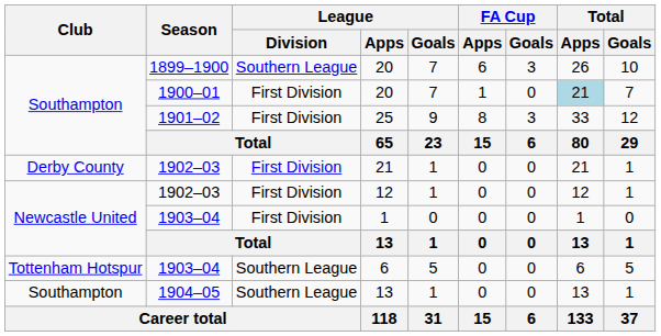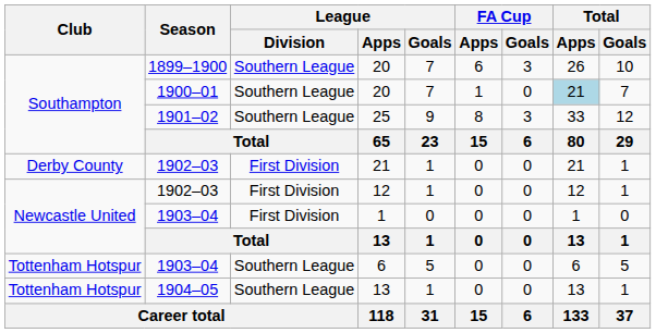1900–01 / 20 | League / Division: First Division -> Southern League
25 | League / Division: First Division -> Southern League
1904–05 / 13 | Club: Southampton -> Tottenham Hotspur
